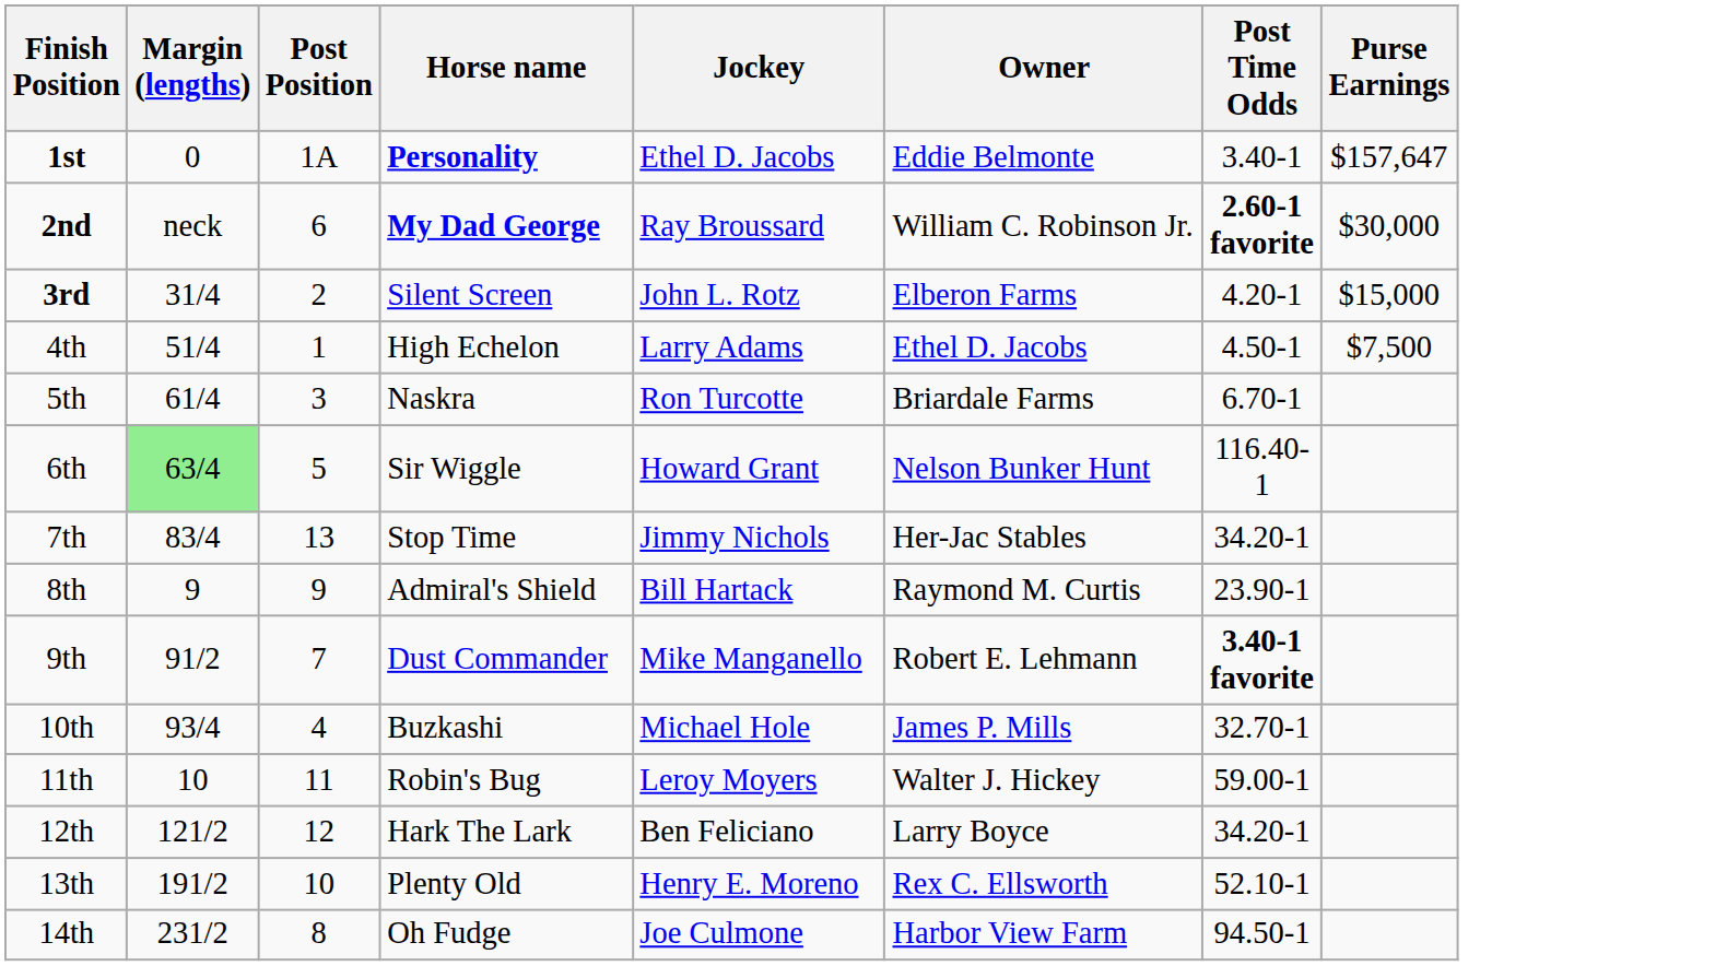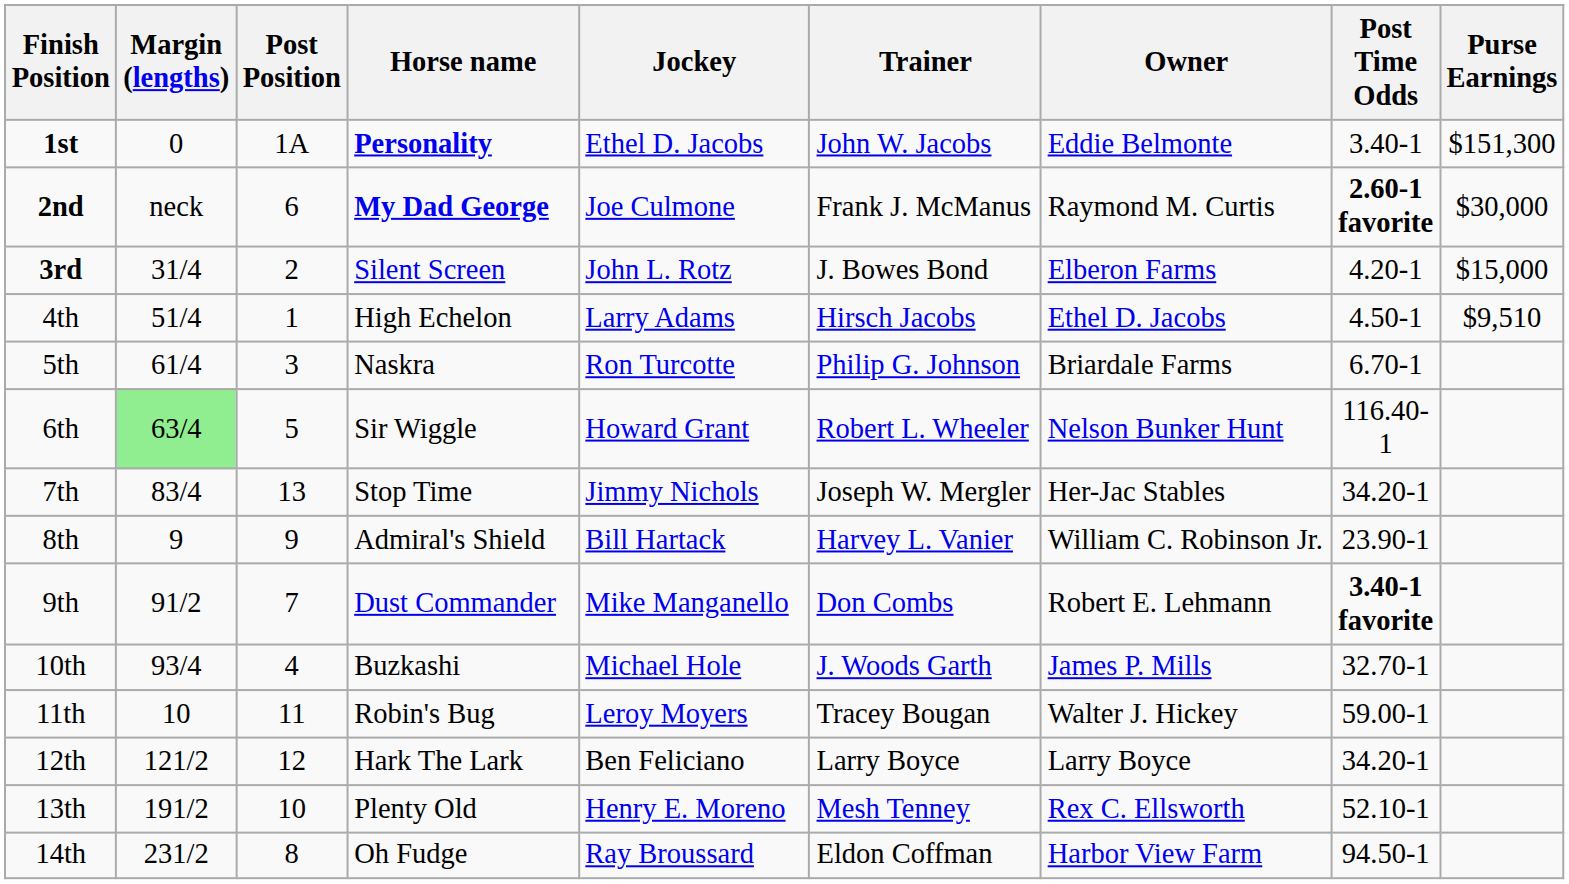+ column: Trainer | John W. Jacobs | Frank J. McManus | J. Bowes Bond | Hirsch Jacobs | Philip G. Johnson | Robert L. Wheeler | Joseph W. Mergler | Harvey L. Vanier | Don Combs | J. Woods Garth | Tracey Bougan | Larry Boyce | Mesh Tenney | Eldon Coffman
1st | Purse Earnings: $157,647 -> $151,300
2nd | Jockey: Ray Broussard -> Joe Culmone
2nd | Owner: William C. Robinson Jr. -> Raymond M. Curtis
4th | Purse Earnings: $7,500 -> $9,510
8th | Owner: Raymond M. Curtis -> William C. Robinson Jr.
14th | Jockey: Joe Culmone -> Ray Broussard
